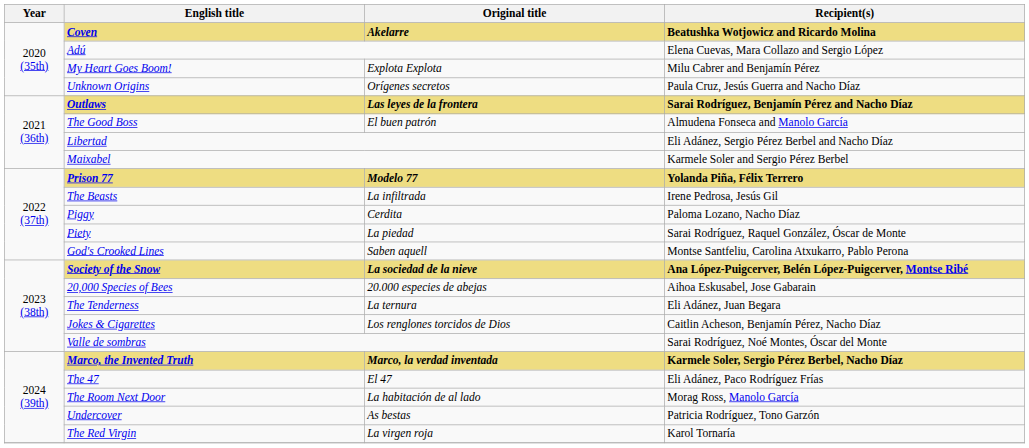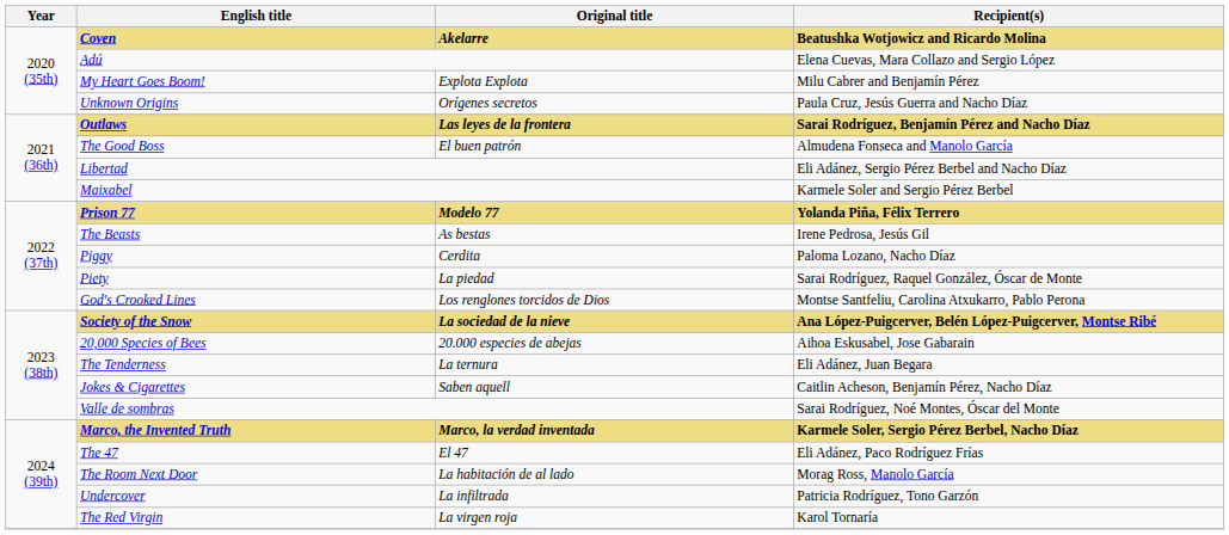The Beasts | Original title: La infiltrada -> As bestas
God's Crooked Lines | Original title: Saben aquell -> Los renglones torcidos de Dios
Jokes & Cigarettes | Original title: Los renglones torcidos de Dios -> Saben aquell
Undercover | Original title: As bestas -> La infiltrada
